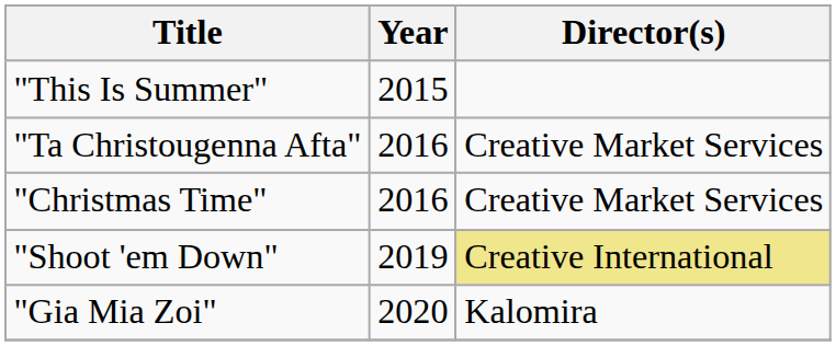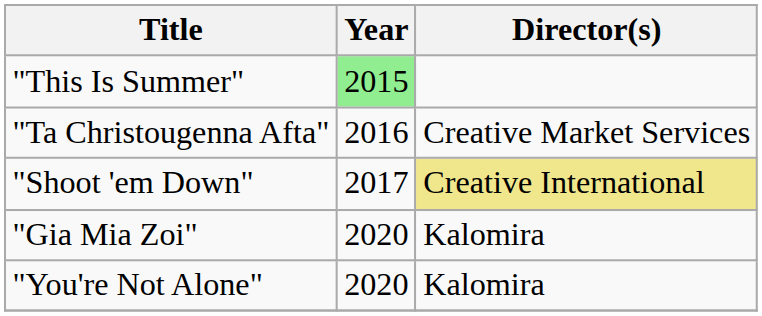"This Is Summer" | Year: no background -> lightgreen background
- row: "Christmas Time" | 2016 | Creative Market Services
"Shoot 'em Down" | Year: 2019 -> 2017
+ row: "You're Not Alone" | 2020 | Kalomira
